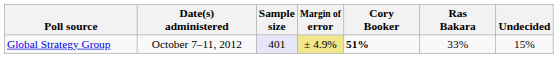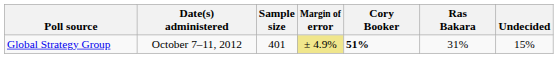Global Strategy Group | Sample size: lavender background -> no background
Global Strategy Group | Ras Bakara: 33% -> 31%
